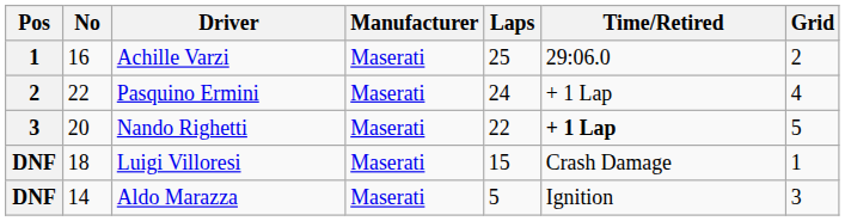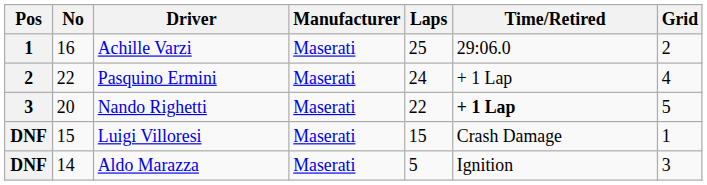Luigi Villoresi | No: 18 -> 15
